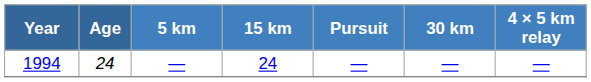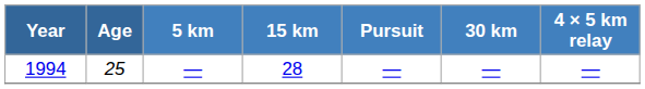1994 | Age: 24 -> 25
1994 | 15 km: 24 -> 28
